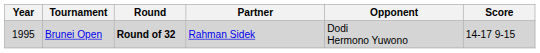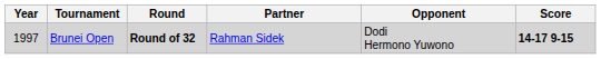Brunei Open | Year: 1995 -> 1997
Brunei Open | Score: normal -> bold
